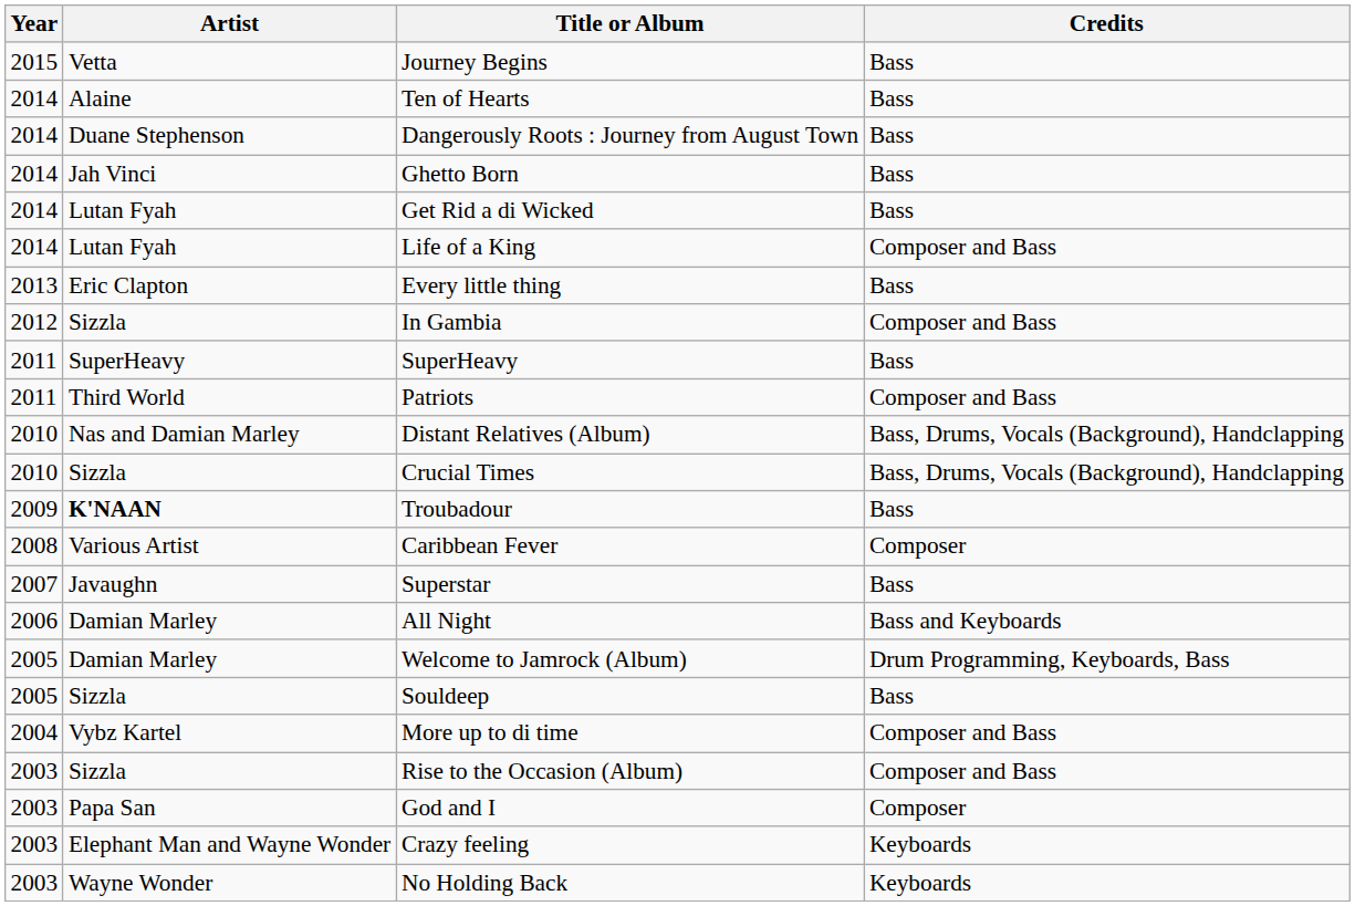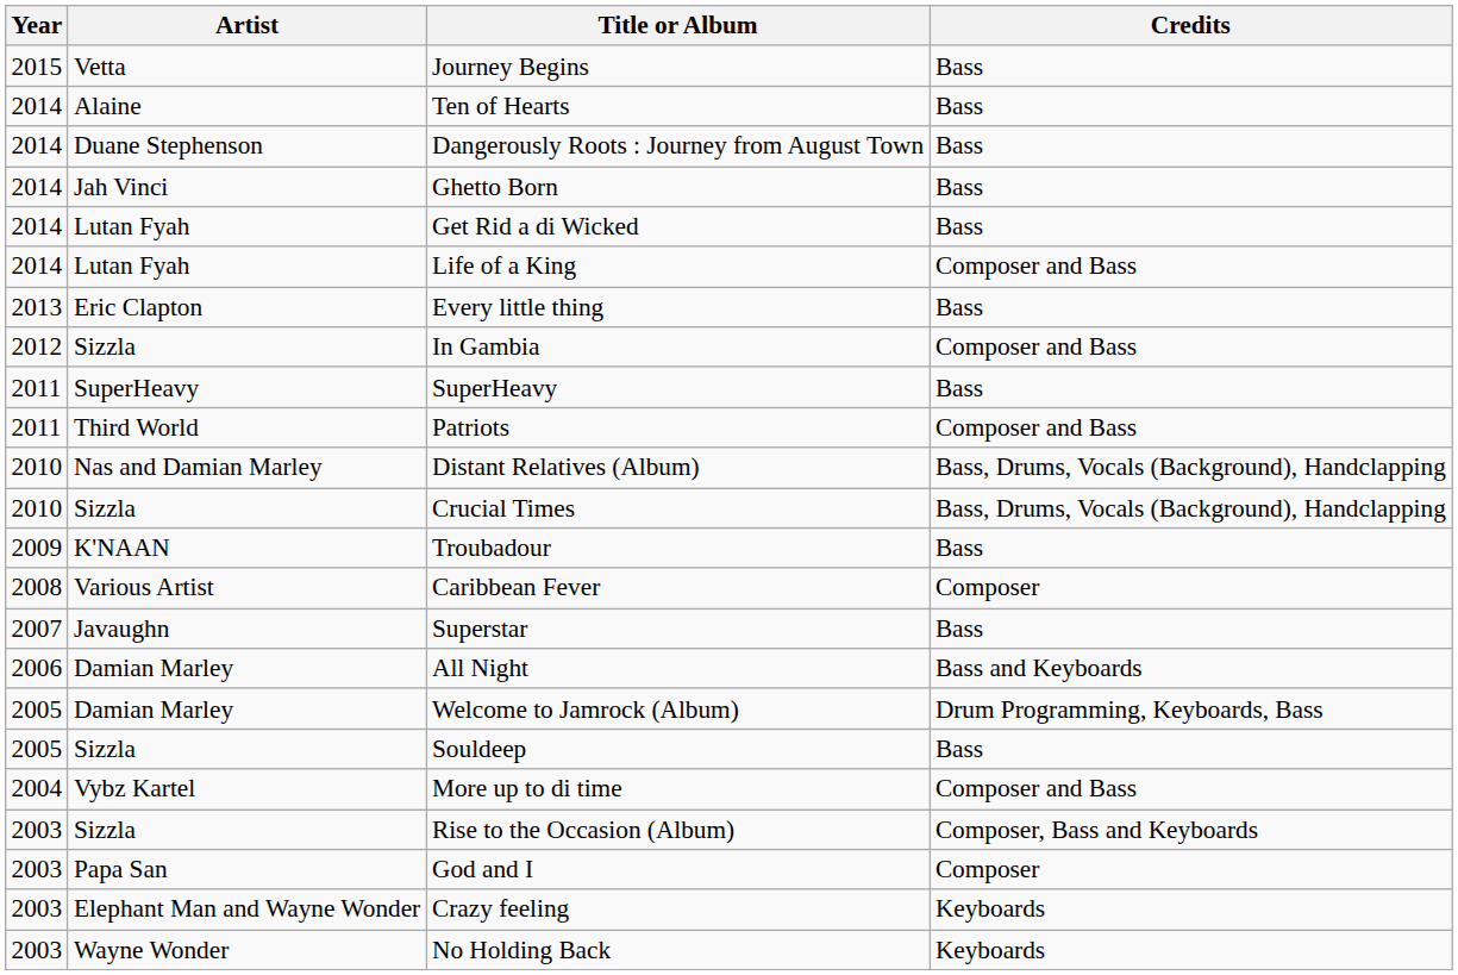Troubadour | Artist: bold -> normal
Rise to the Occasion (Album) | Credits: Composer and Bass -> Composer, Bass and Keyboards
